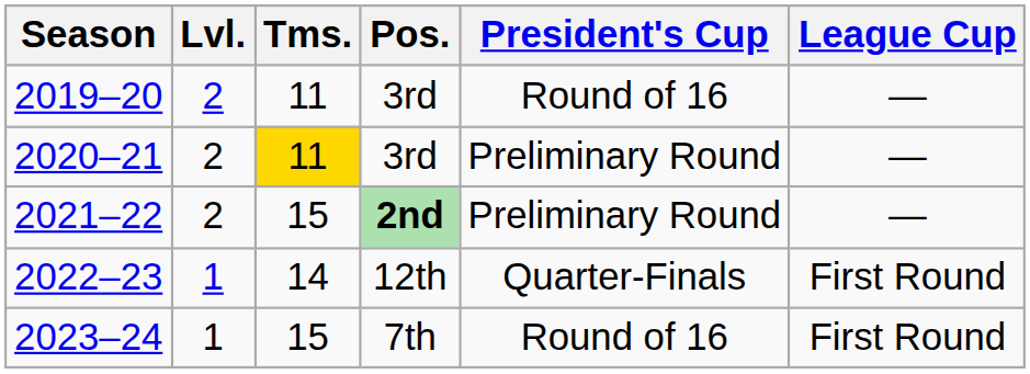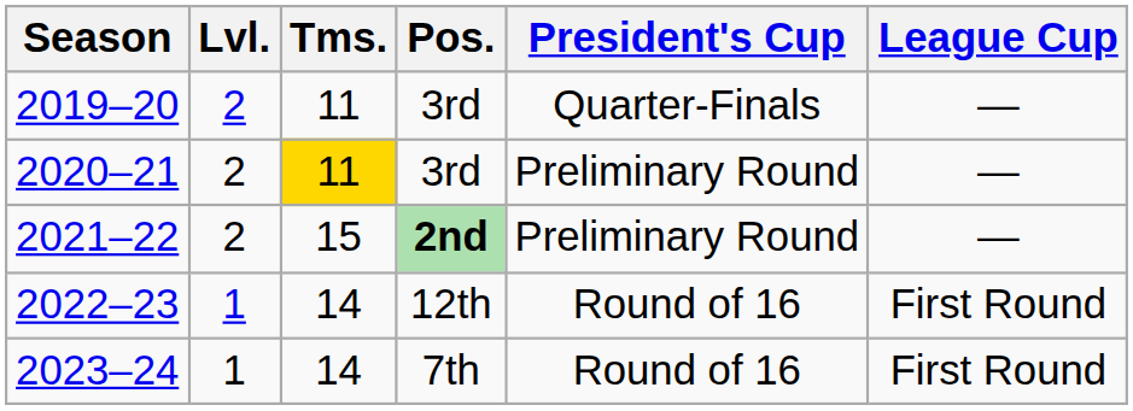2019–20 | President's Cup: Round of 16 -> Quarter-Finals
2022–23 | President's Cup: Quarter-Finals -> Round of 16
2023–24 | Tms.: 15 -> 14
